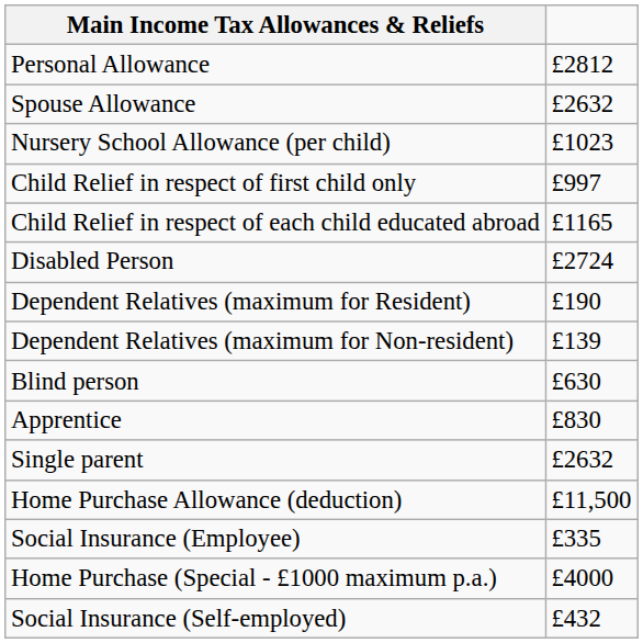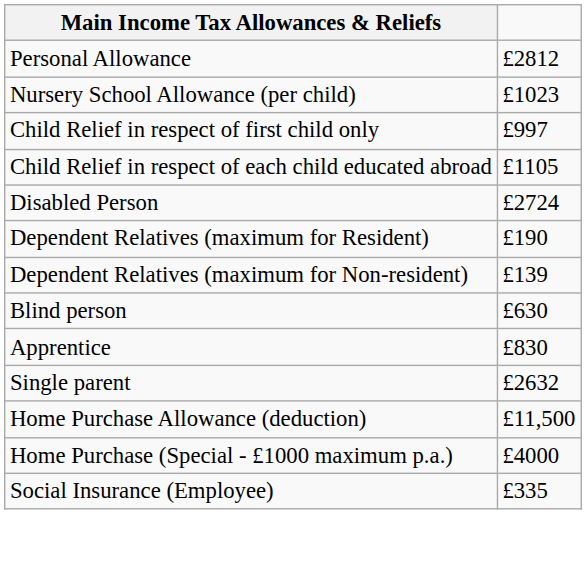- row: Spouse Allowance | £2632
Child Relief in respect of each child educated abroad | column 2: £1165 -> £1105
rows swapped: Home Purchase (Special - £1000 maximum p.a.) <-> Social Insurance (Employee)
- row: Social Insurance (Self-employed) | £432
